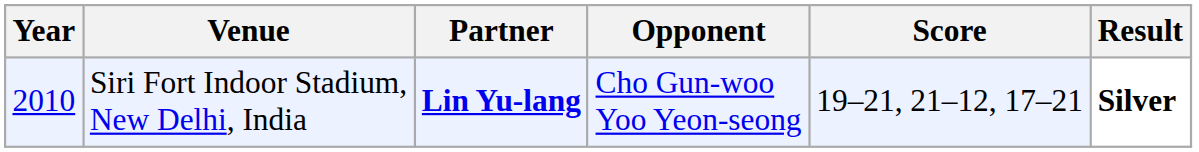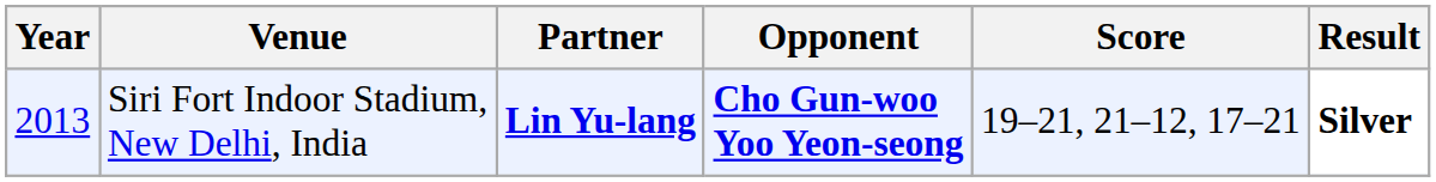Siri Fort Indoor Stadium, New Delhi, India | Year: 2010 -> 2013
Siri Fort Indoor Stadium, New Delhi, India | Opponent: normal -> bold
